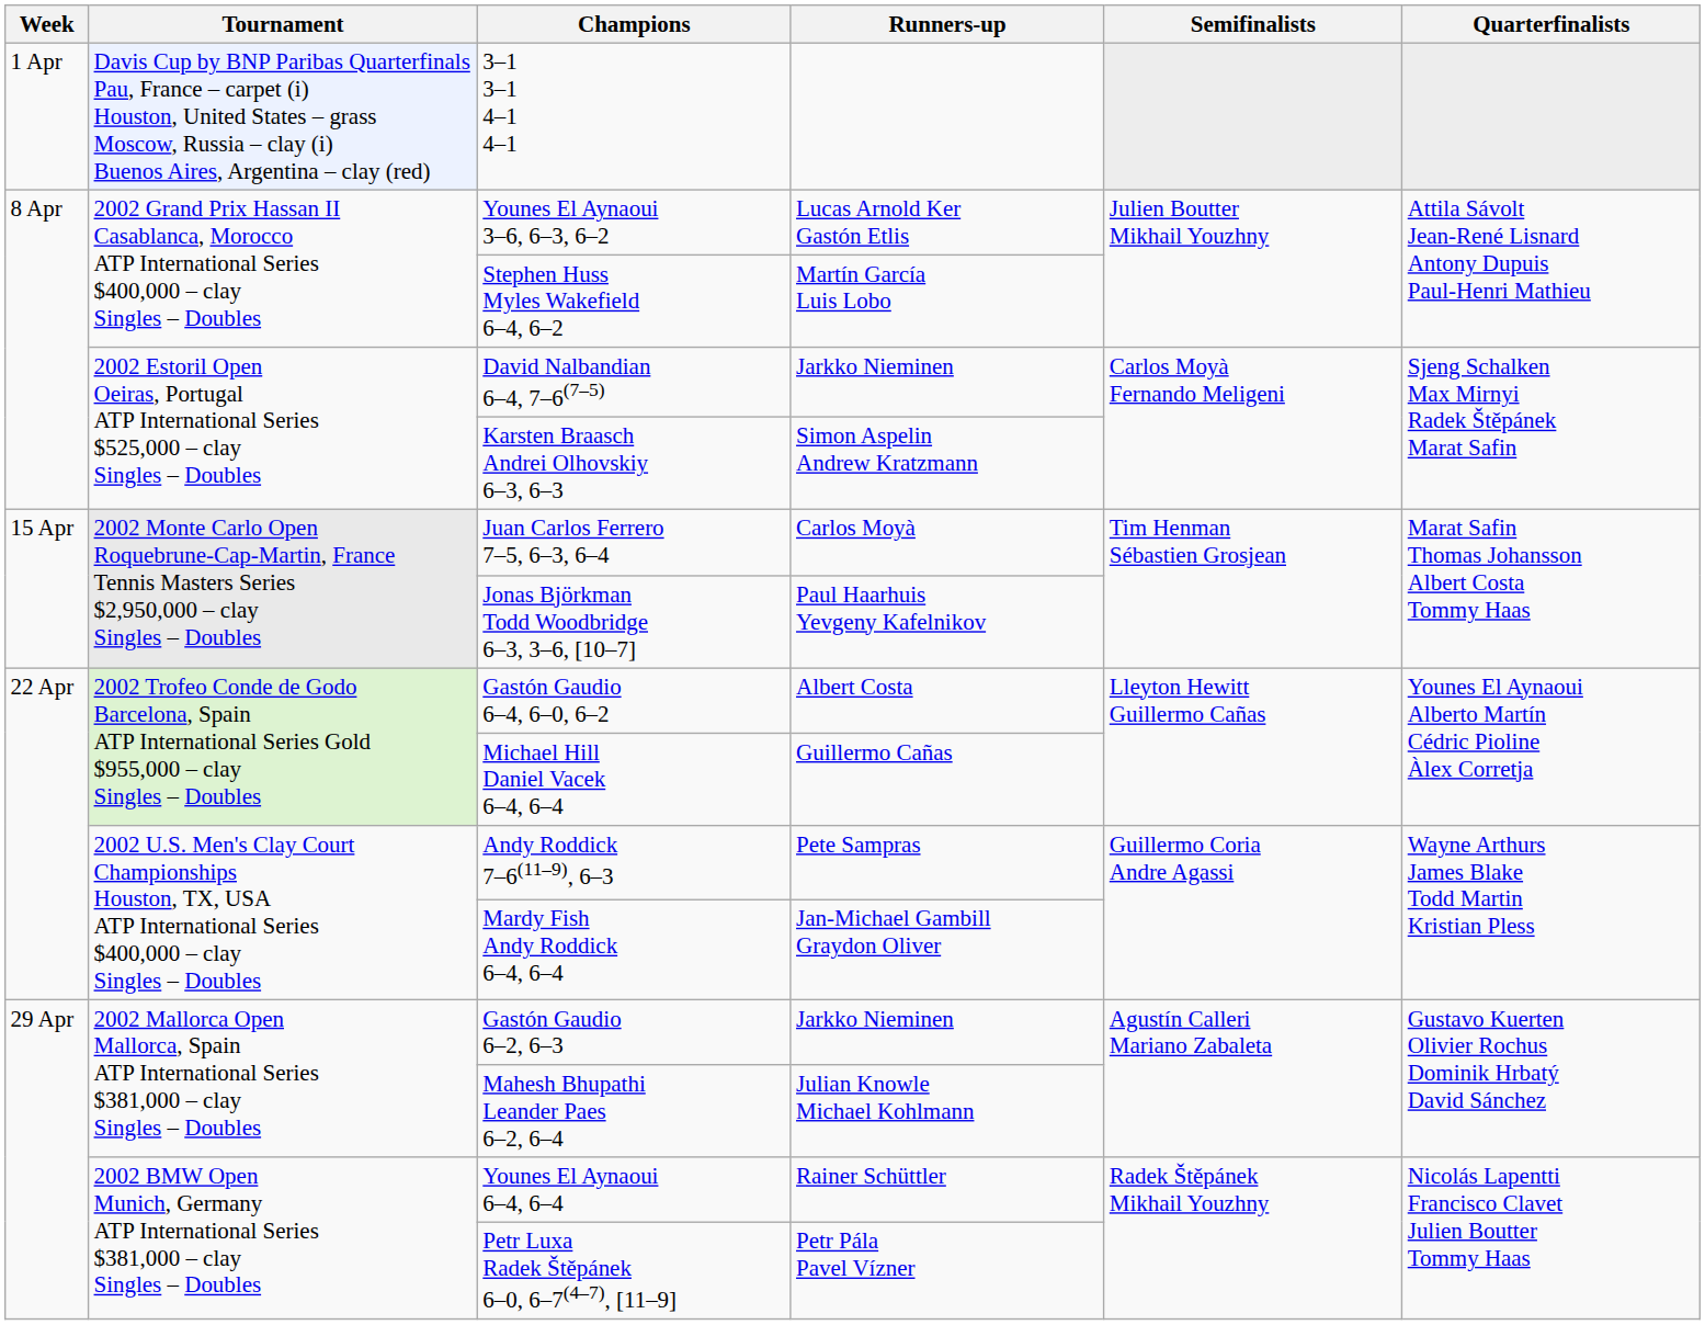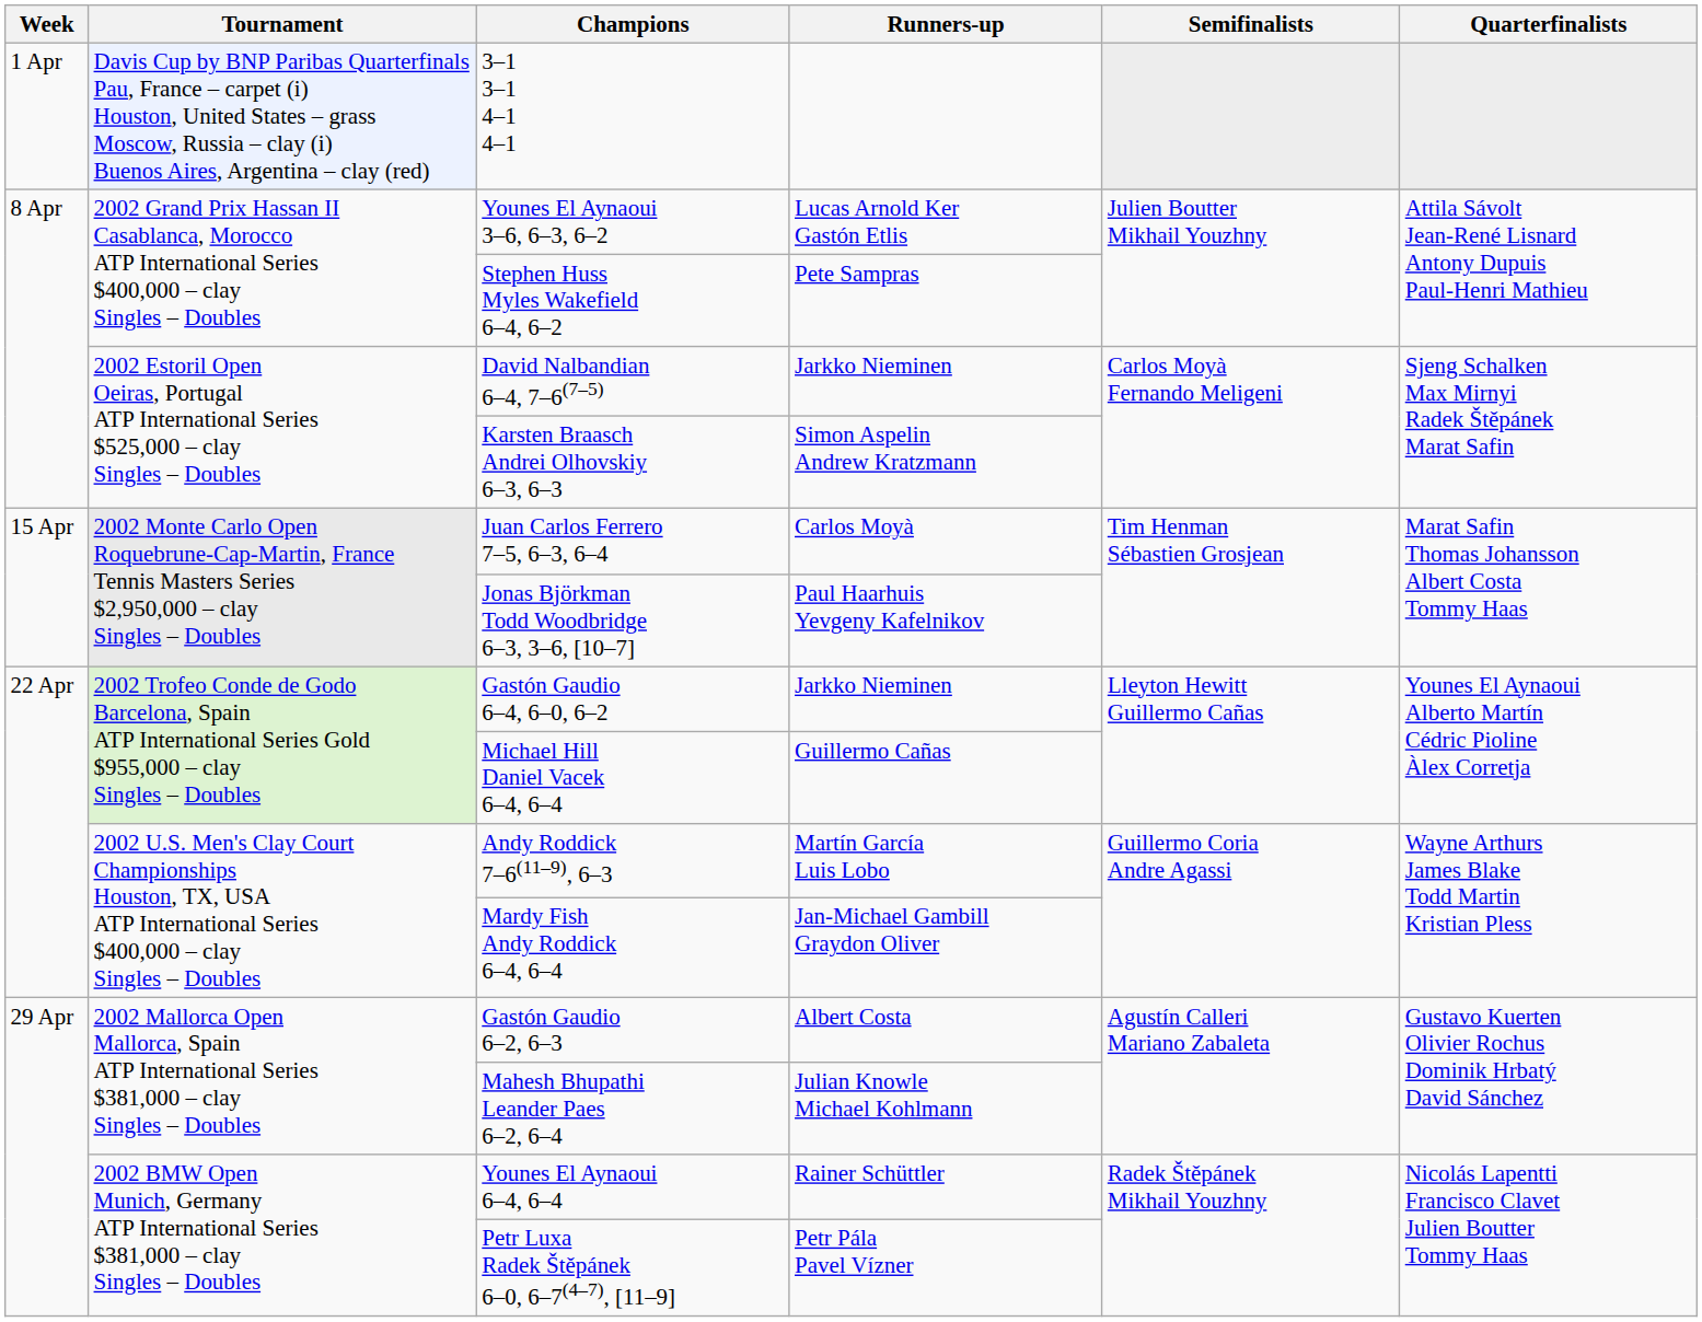Stephen Huss Myles Wakefield 6–4, 6–2 | Runners-up: Martín García Luis Lobo -> Pete Sampras
Gastón Gaudio 6–4, 6–0, 6–2 | Runners-up: Albert Costa -> Jarkko Nieminen
Andy Roddick 7–6(11–9), 6–3 | Runners-up: Pete Sampras -> Martín García Luis Lobo
Gastón Gaudio 6–2, 6–3 | Runners-up: Jarkko Nieminen -> Albert Costa
